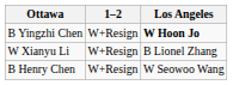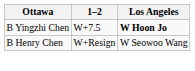B Yingzhi Chen | 1–2: W+Resign -> W+7.5
- row: W Xianyu Li | W+Resign | B Lionel Zhang
